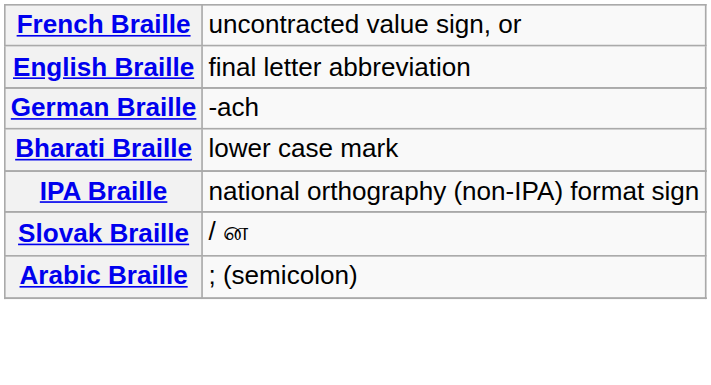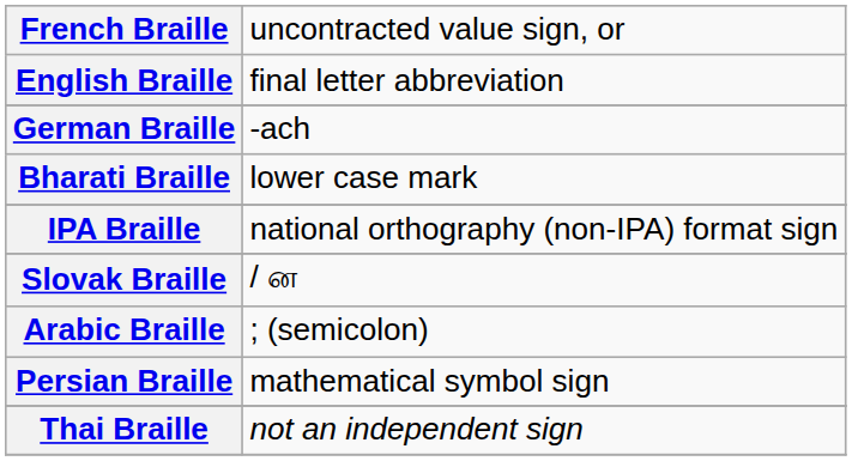+ row: Persian Braille | mathematical symbol sign
+ row: Thai Braille | not an independent sign
